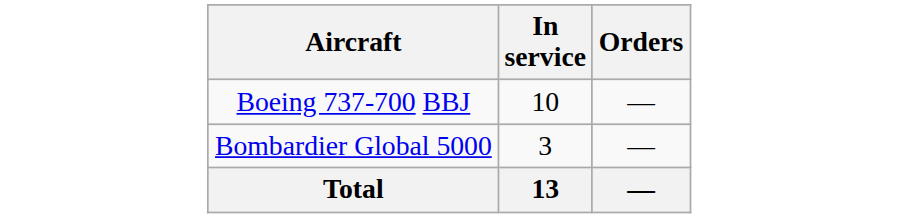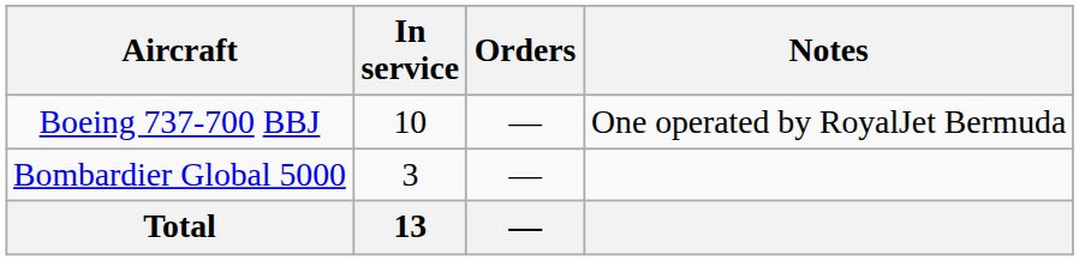+ column: Notes | One operated by RoyalJet Bermuda
